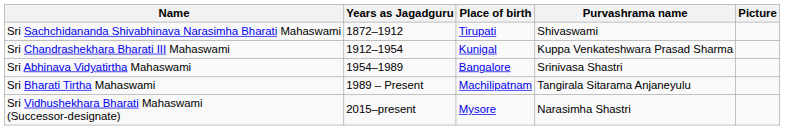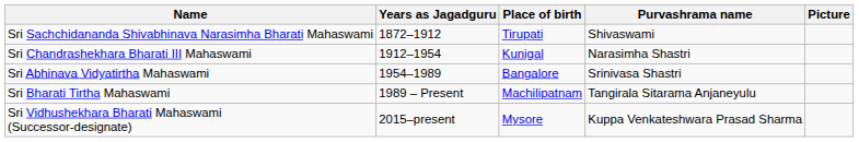Sri Chandrashekhara Bharati III Mahaswami | Purvashrama name: Kuppa Venkateshwara Prasad Sharma -> Narasimha Shastri
Sri Vidhushekhara Bharati Mahaswami (Successor-designate) | Purvashrama name: Narasimha Shastri -> Kuppa Venkateshwara Prasad Sharma
